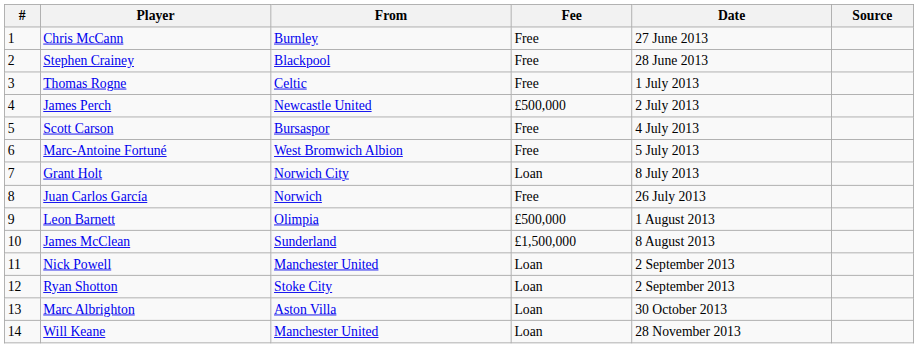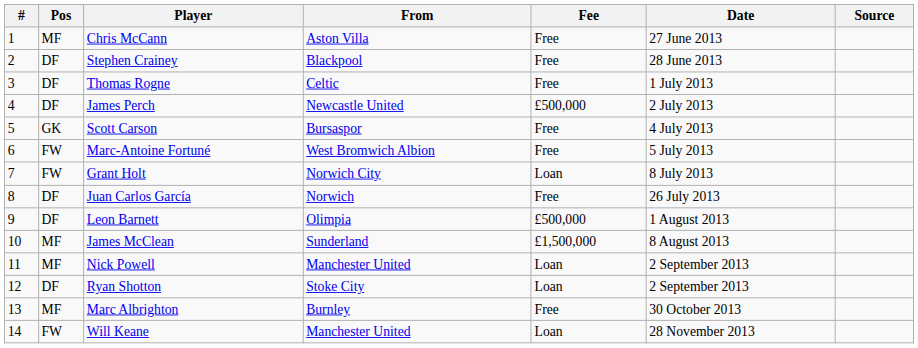+ column: Pos | MF | DF | DF | DF | GK | FW | FW | DF | DF | MF | MF | DF | MF | FW
Chris McCann | From: Burnley -> Aston Villa
Marc Albrighton | From: Aston Villa -> Burnley
Marc Albrighton | Fee: Loan -> Free
